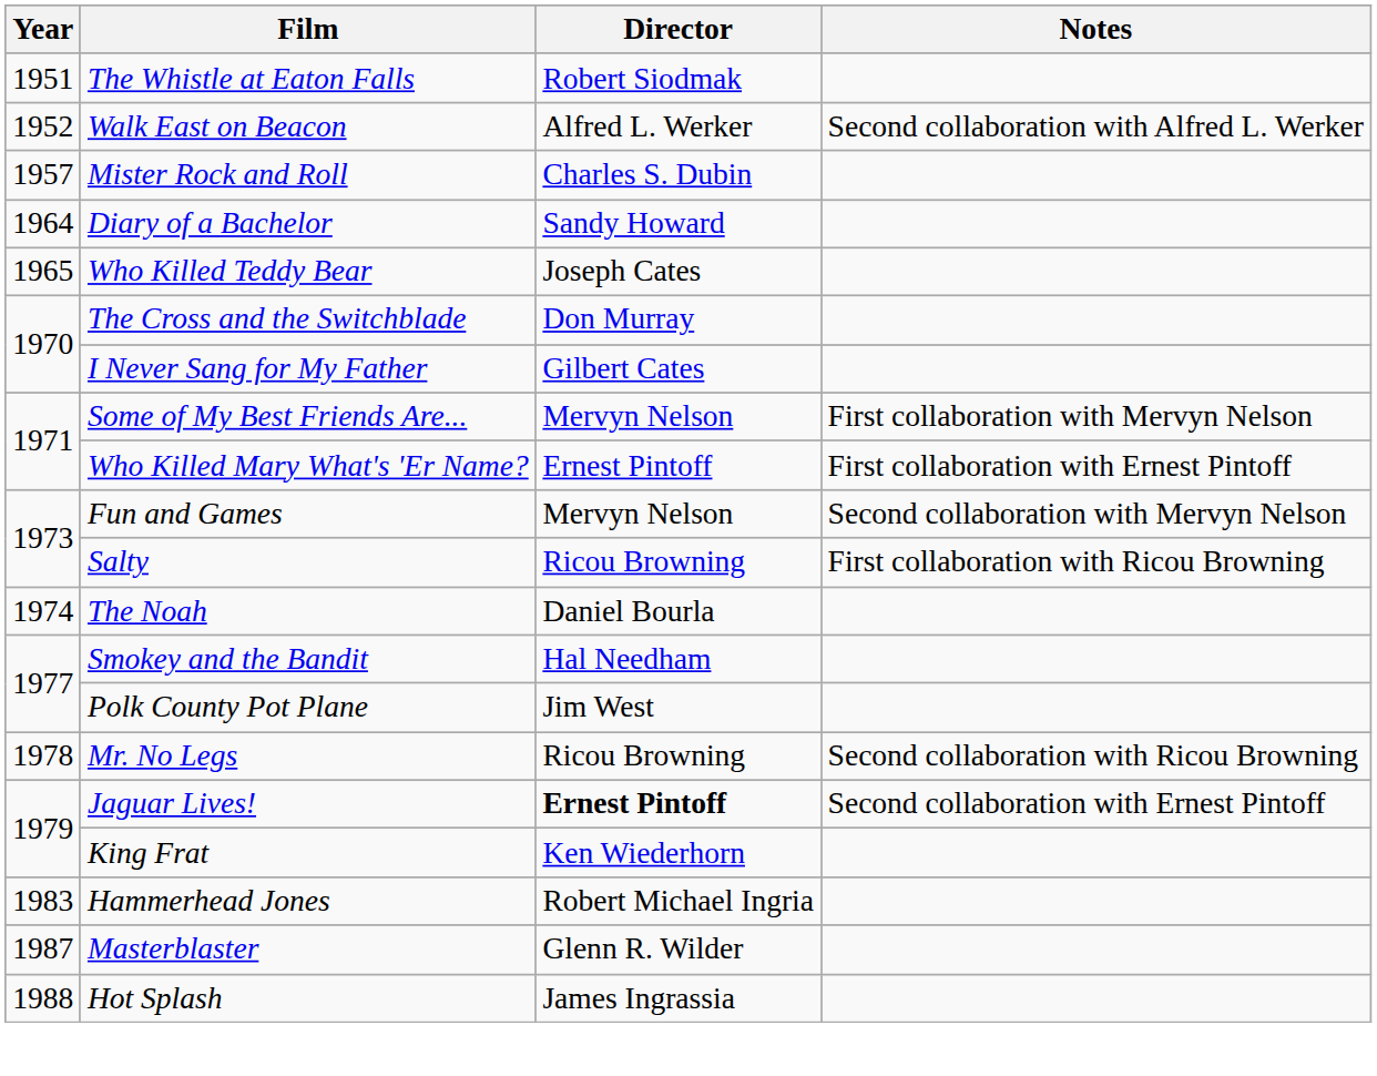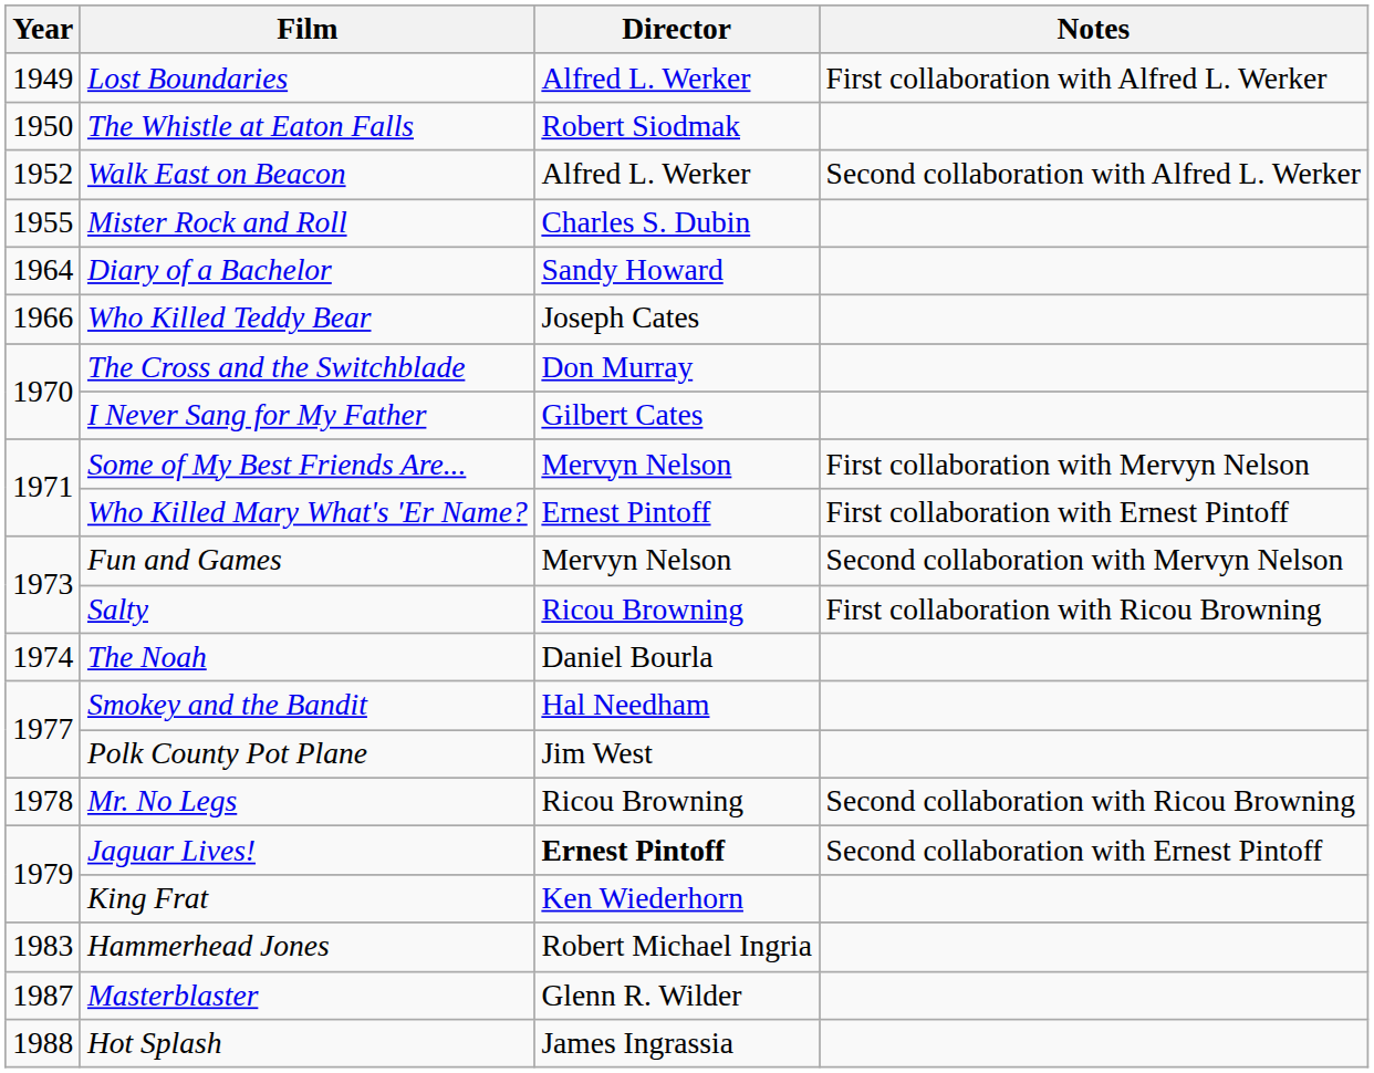+ row: 1949 | Lost Boundaries | Alfred L. Werker | First collaboration with Alfred L. Werker
The Whistle at Eaton Falls | Year: 1951 -> 1950
Mister Rock and Roll | Year: 1957 -> 1955
Who Killed Teddy Bear | Year: 1965 -> 1966
